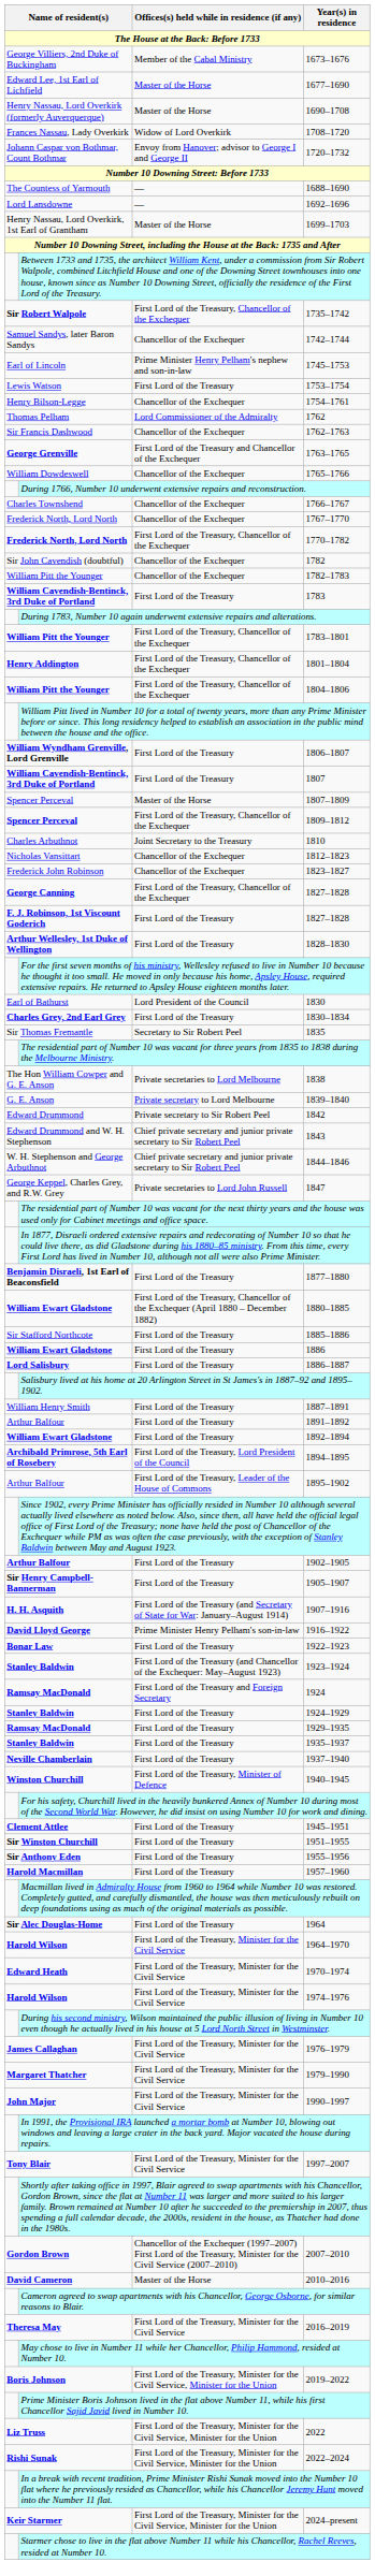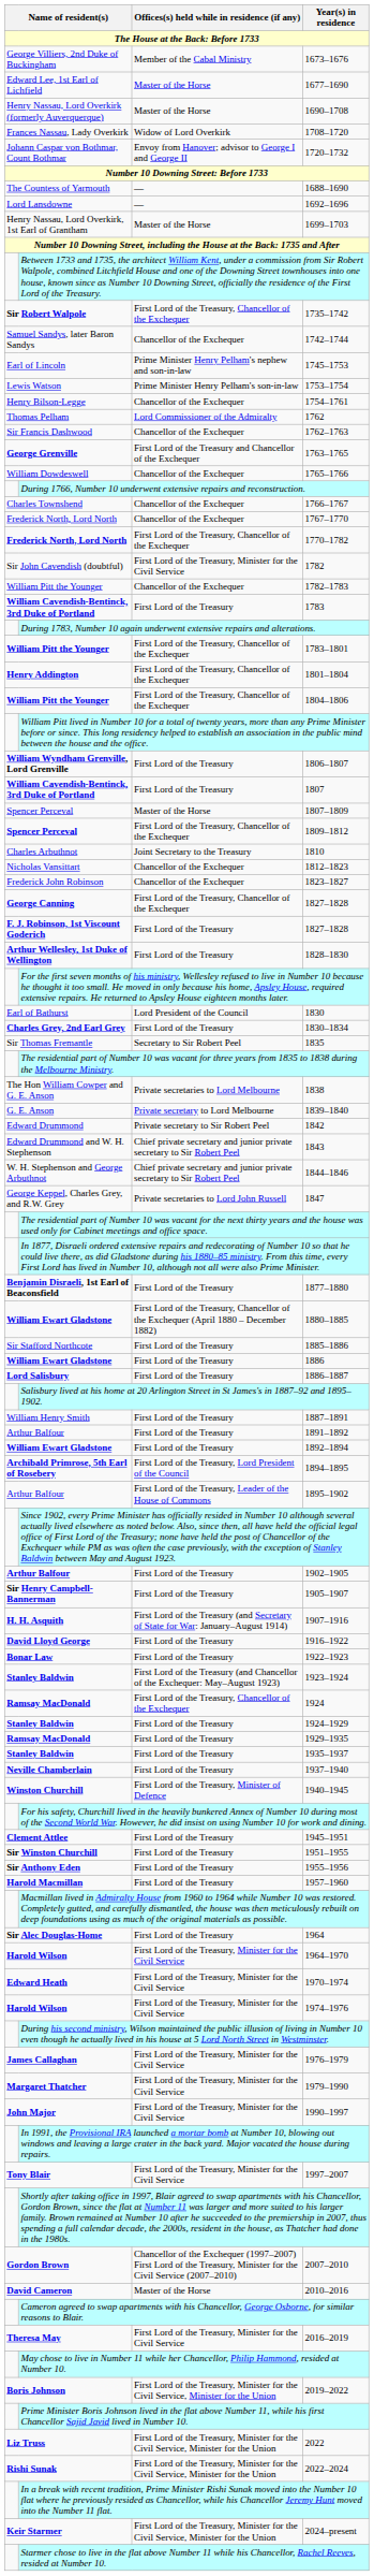1753–1754 | Offices(s) held while in residence (if any): First Lord of the Treasury -> Prime Minister Henry Pelham's son-in-law
1782 | Offices(s) held while in residence (if any): Chancellor of the Exchequer -> First Lord of the Treasury, Minister for the Civil Service
1916–1922 | Offices(s) held while in residence (if any): Prime Minister Henry Pelham's son-in-law -> First Lord of the Treasury
1924 | Offices(s) held while in residence (if any): First Lord of the Treasury and Foreign Secretary -> First Lord of the Treasury, Chancellor of the Exchequer
